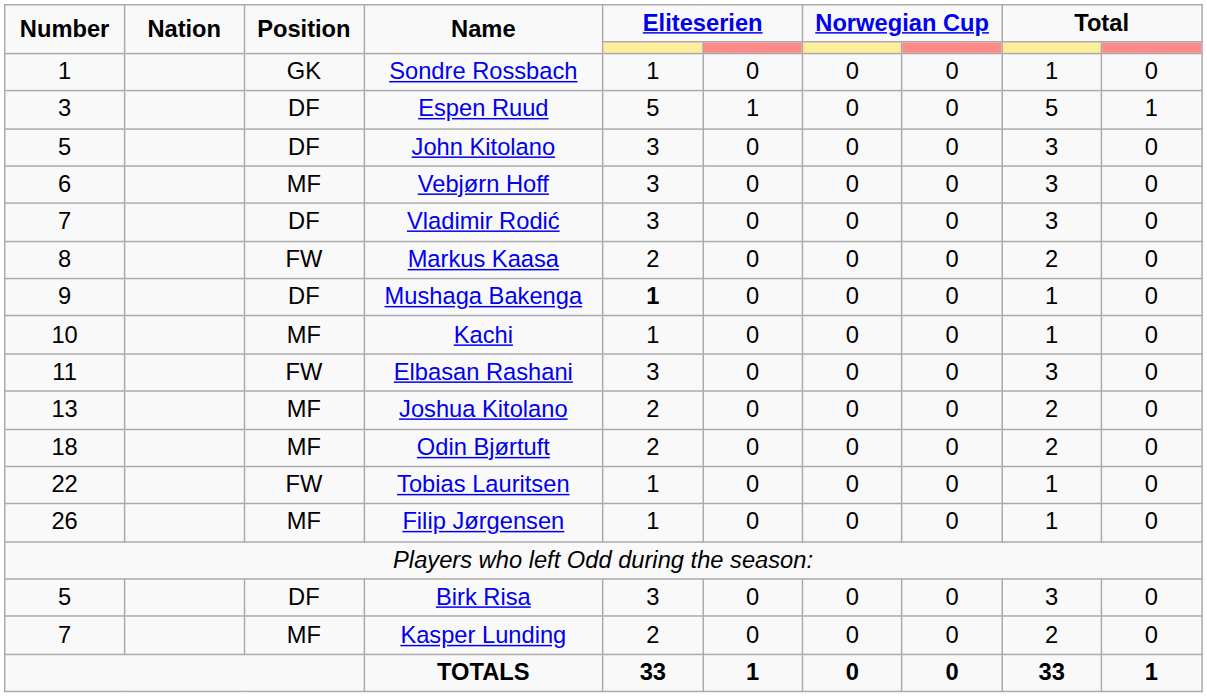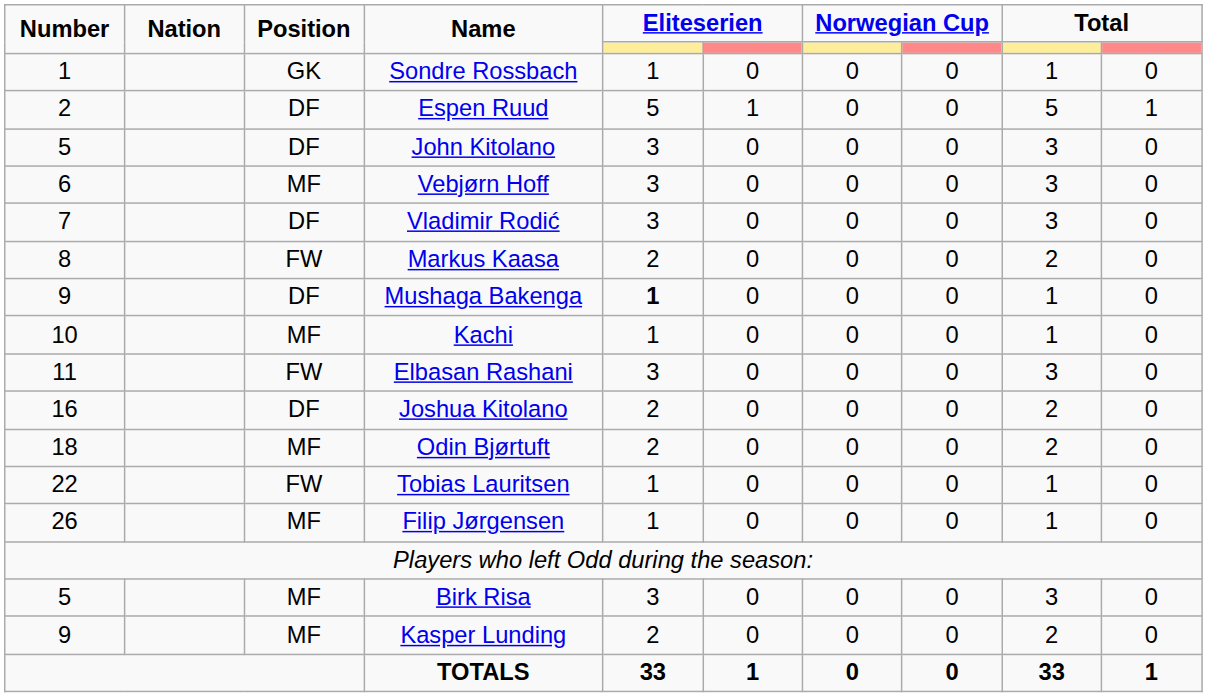Espen Ruud | Number: 3 -> 2
Joshua Kitolano | Number: 13 -> 16
Joshua Kitolano | Position: MF -> DF
Birk Risa | Position: DF -> MF
Kasper Lunding | Number: 7 -> 9
